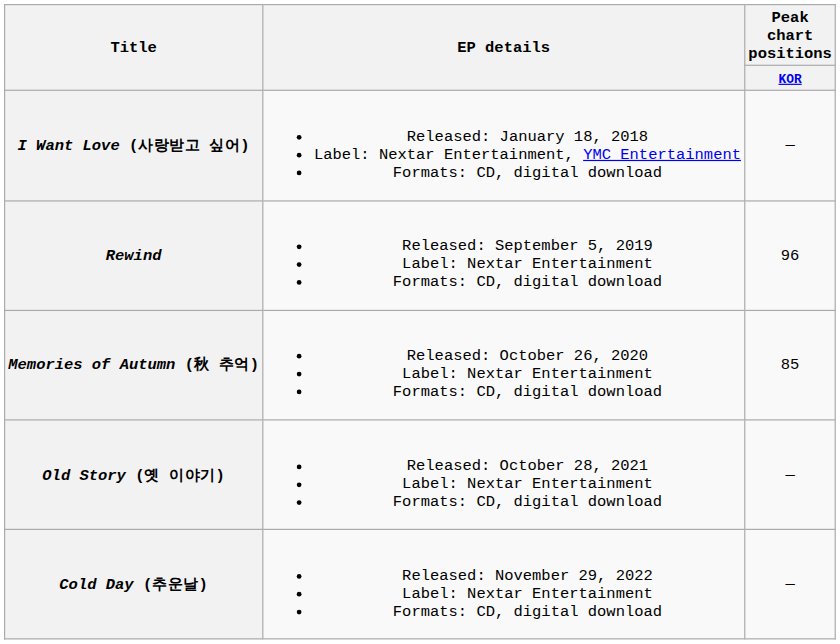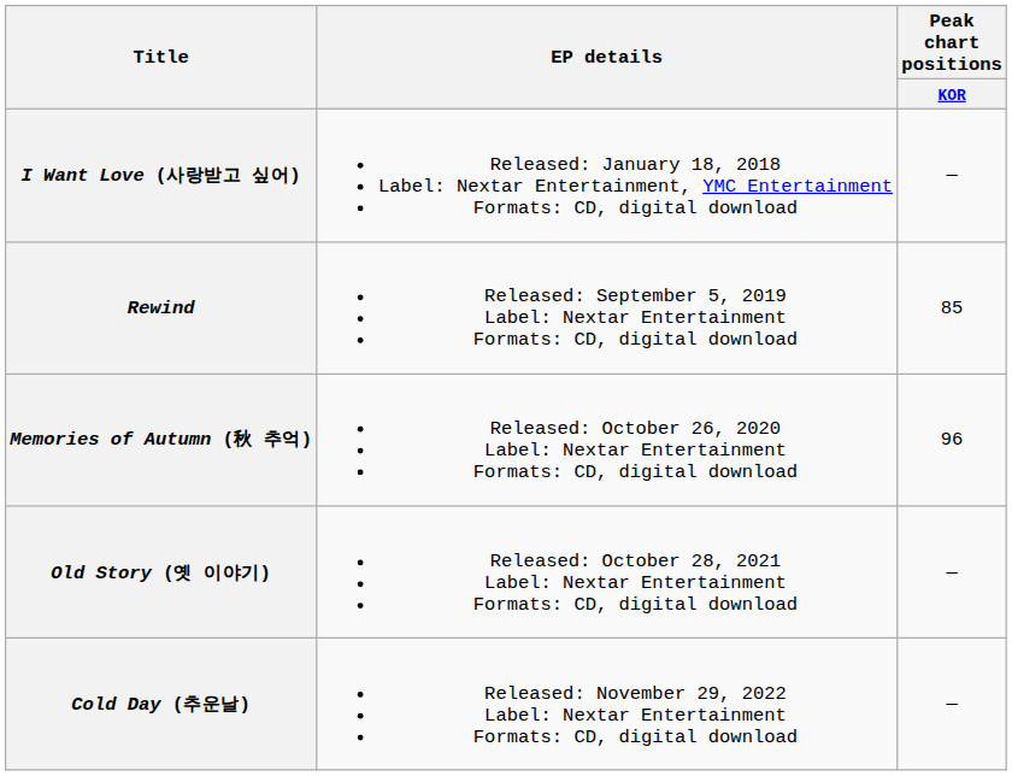Rewind | Peak chart positions / KOR: 96 -> 85
Memories of Autumn (秋 추억) | Peak chart positions / KOR: 85 -> 96
